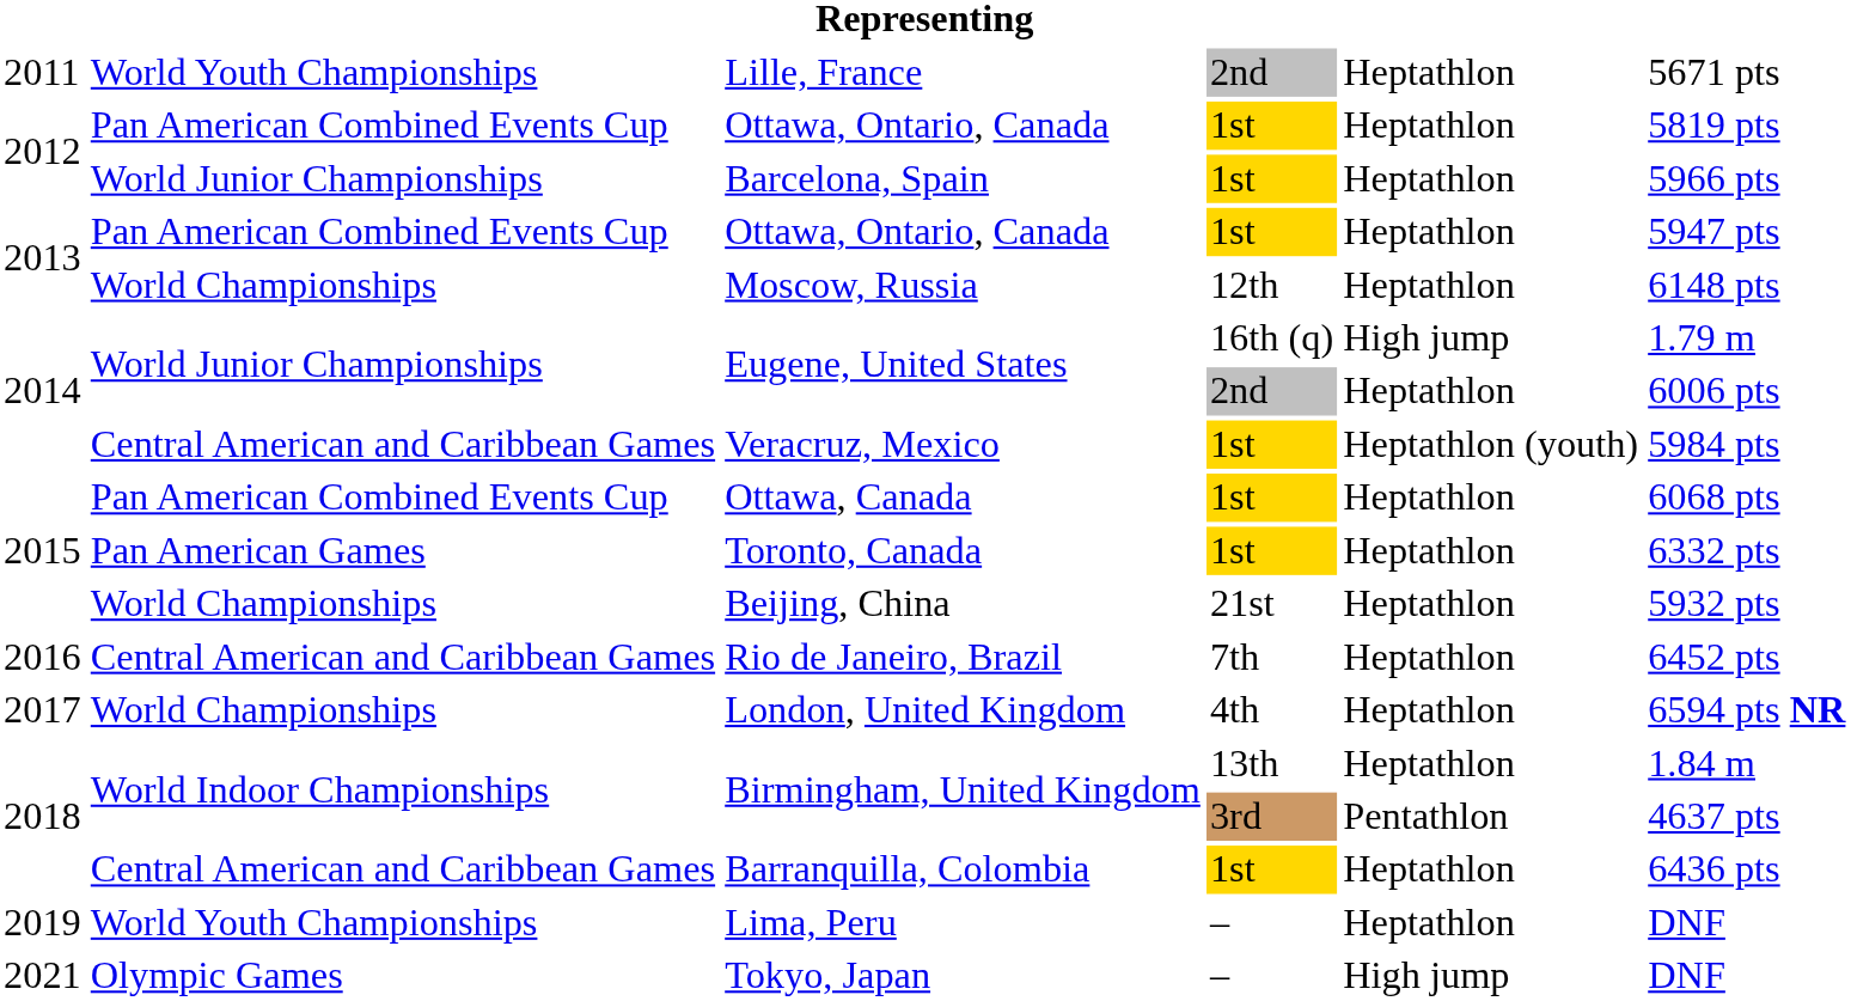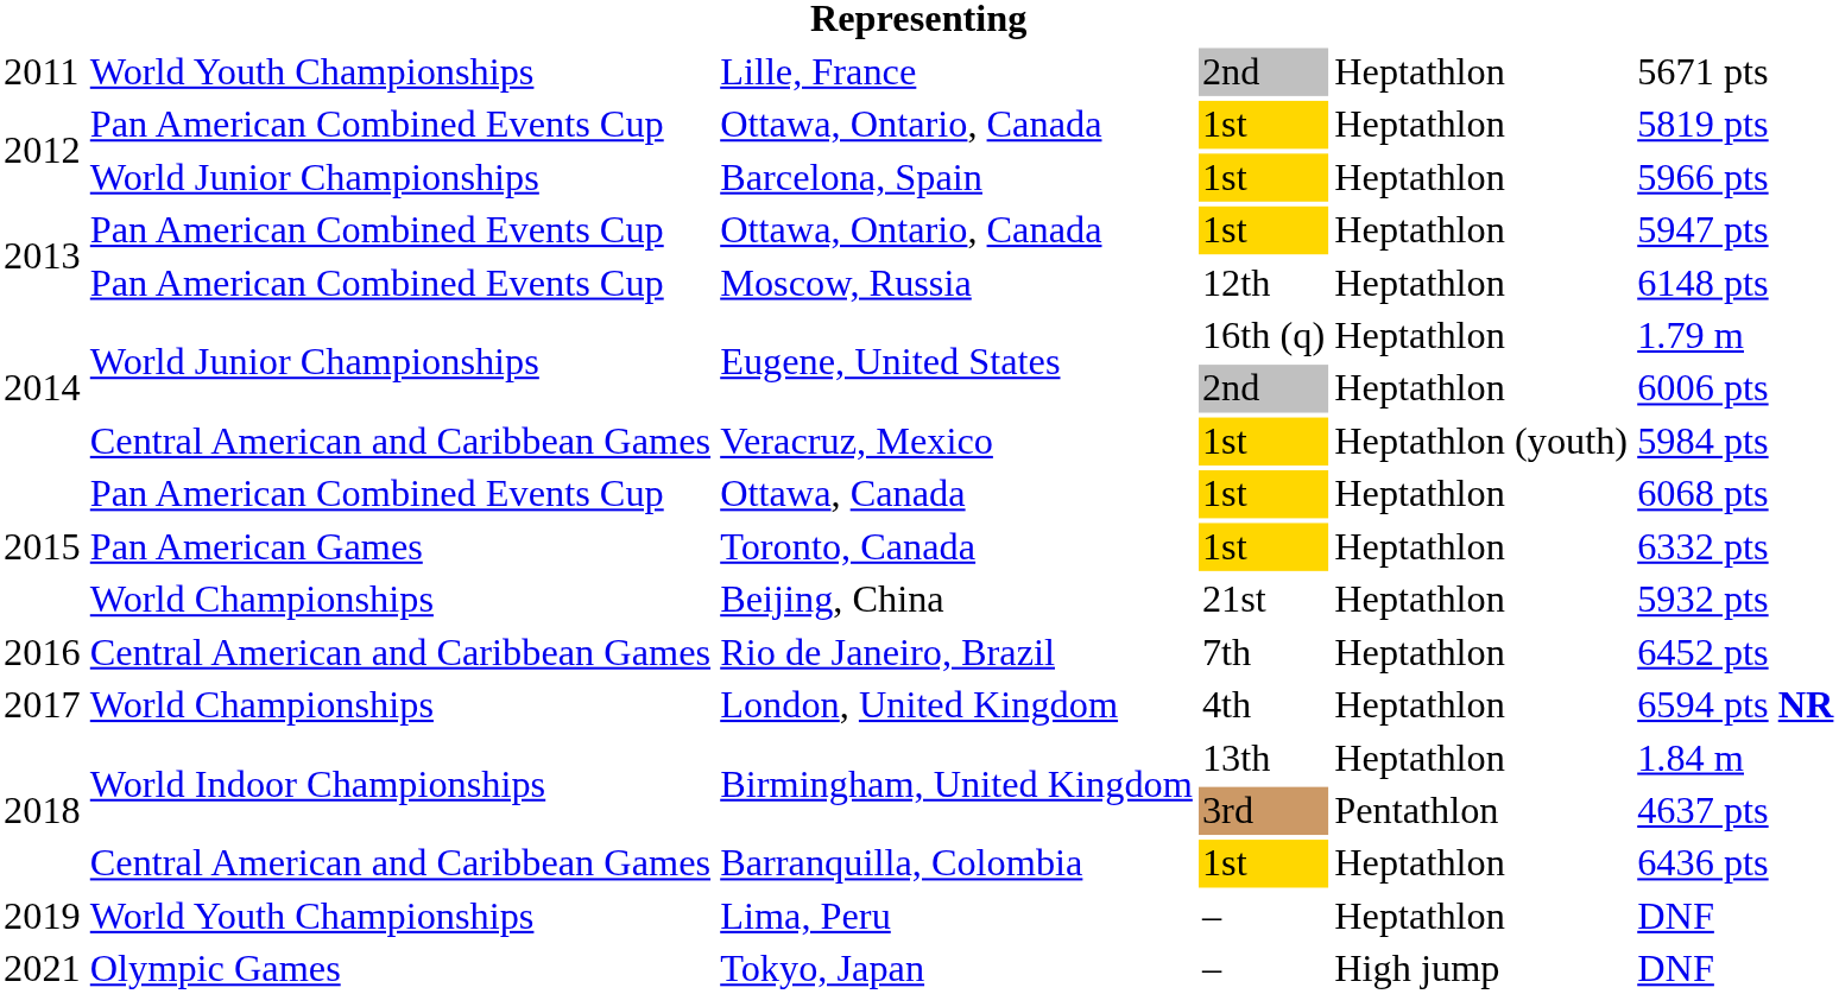Moscow, Russia | column 2: World Championships -> Pan American Combined Events Cup
Eugene, United States / 16th (q) | column 5: High jump -> Heptathlon
